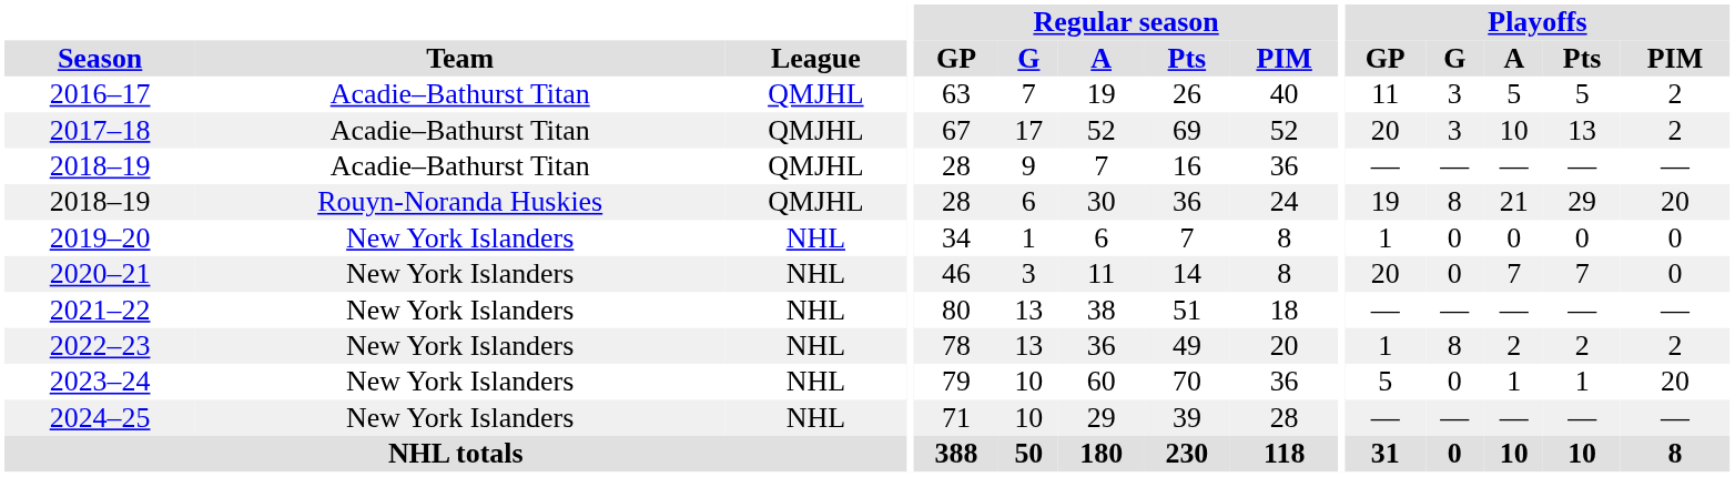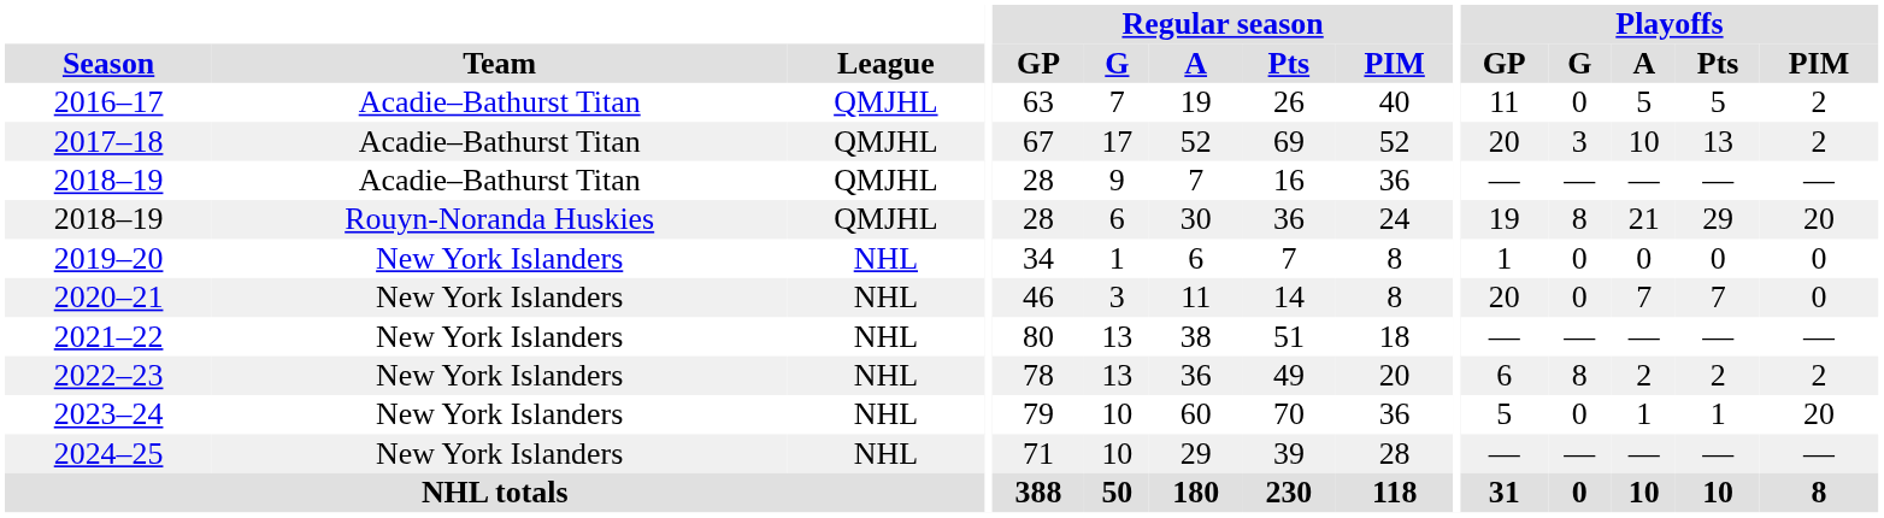2016–17 | Playoffs / G: 3 -> 0
2022–23 | Playoffs / GP: 1 -> 6
